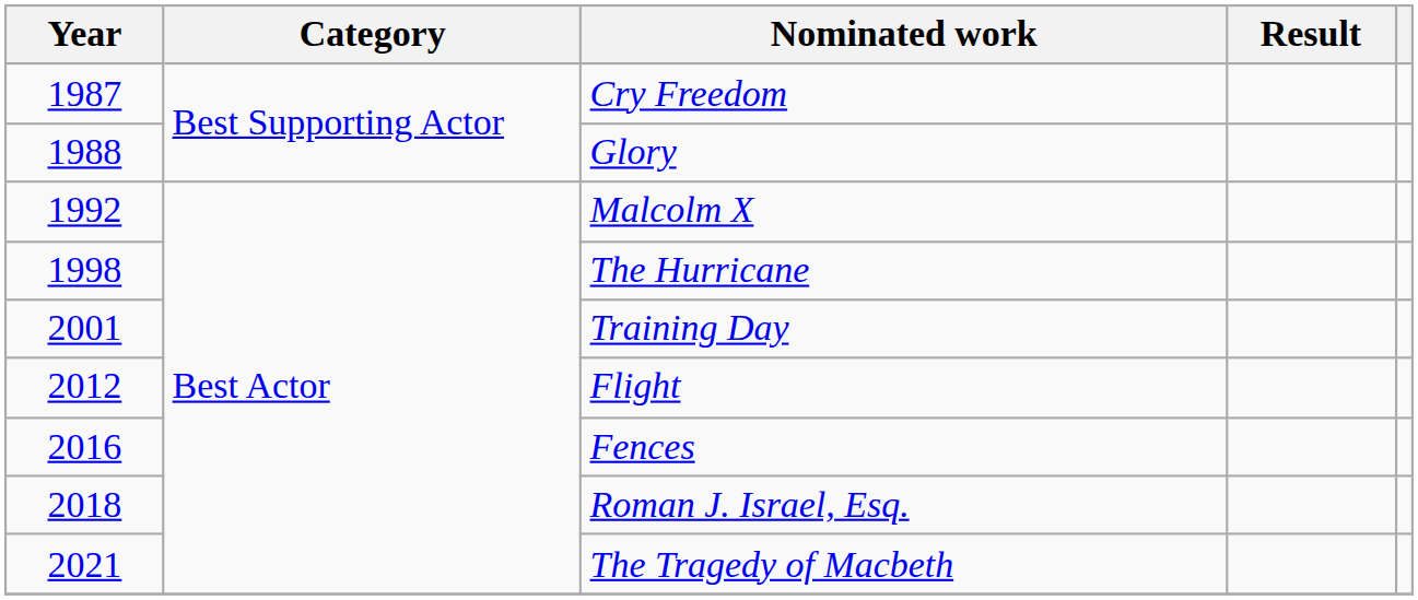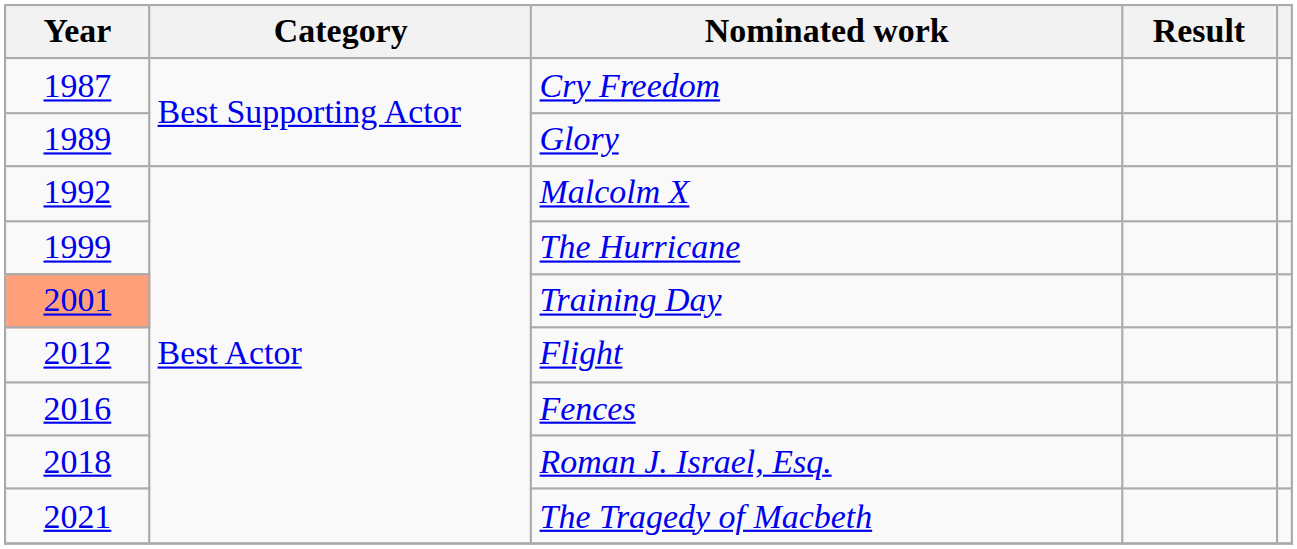Glory | Year: 1988 -> 1989
The Hurricane | Year: 1998 -> 1999
Training Day | Year: no background -> lightsalmon background
